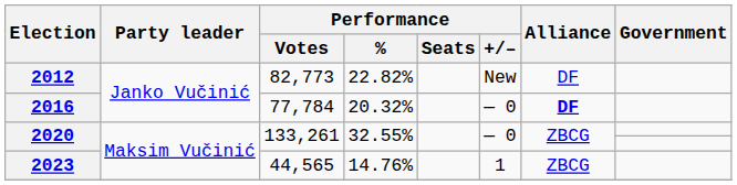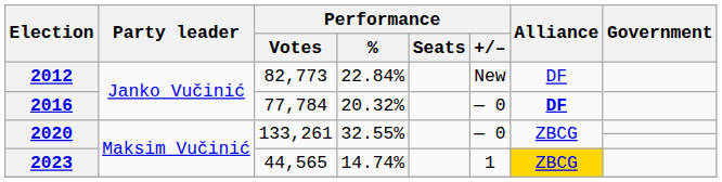2012 | Performance / %: 22.82% -> 22.84%
2023 | Performance / %: 14.76% -> 14.74%
2023 | Alliance: no background -> gold background
